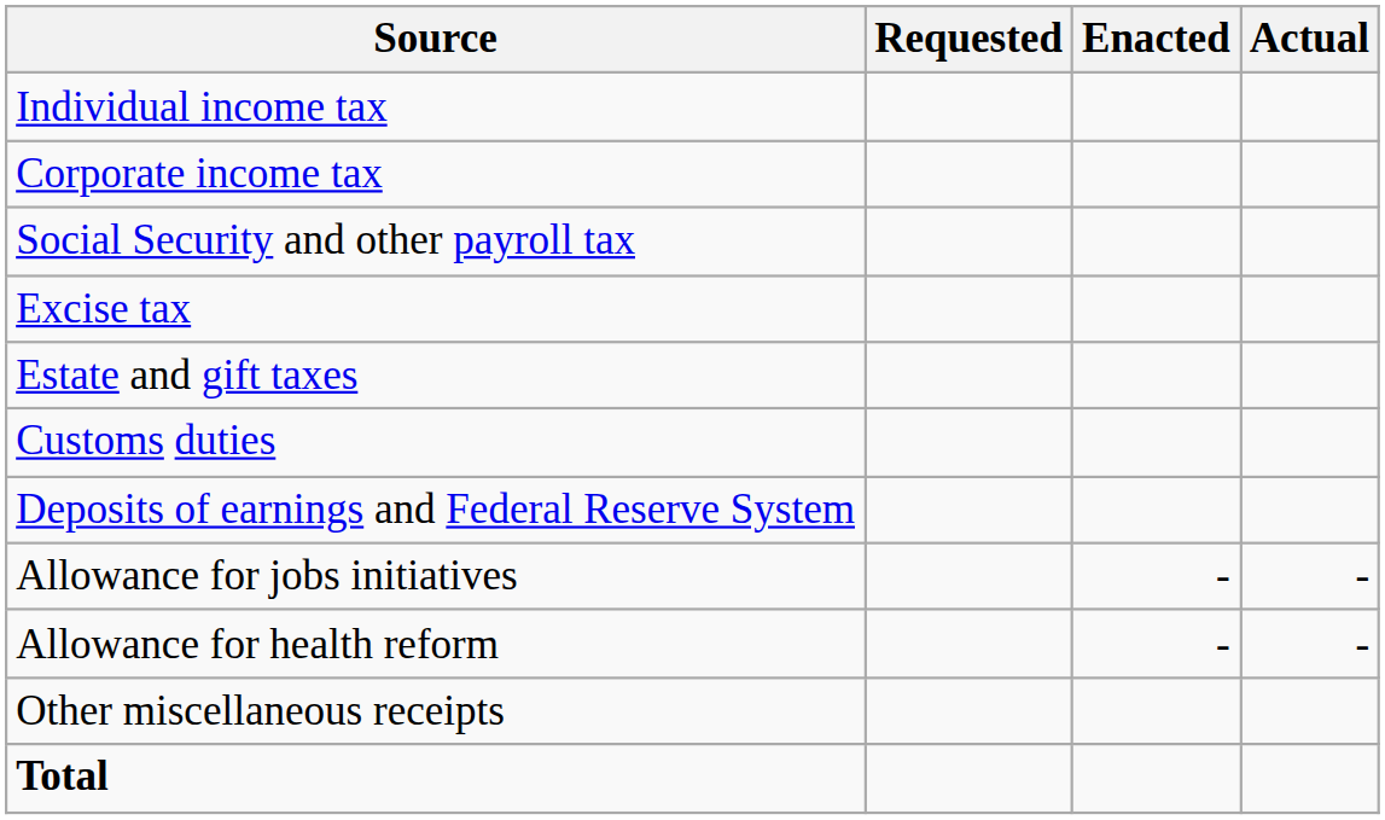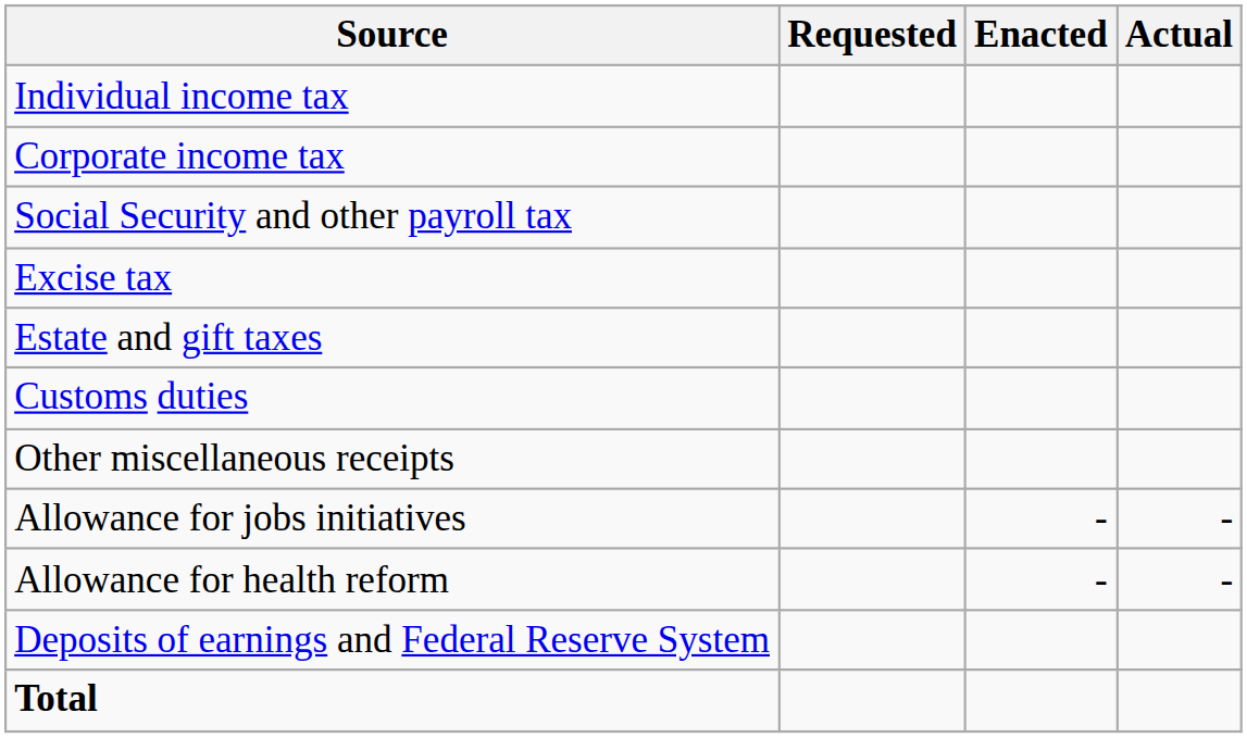rows swapped: Deposits of earnings and Federal Reserve System <-> Other miscellaneous receipts
